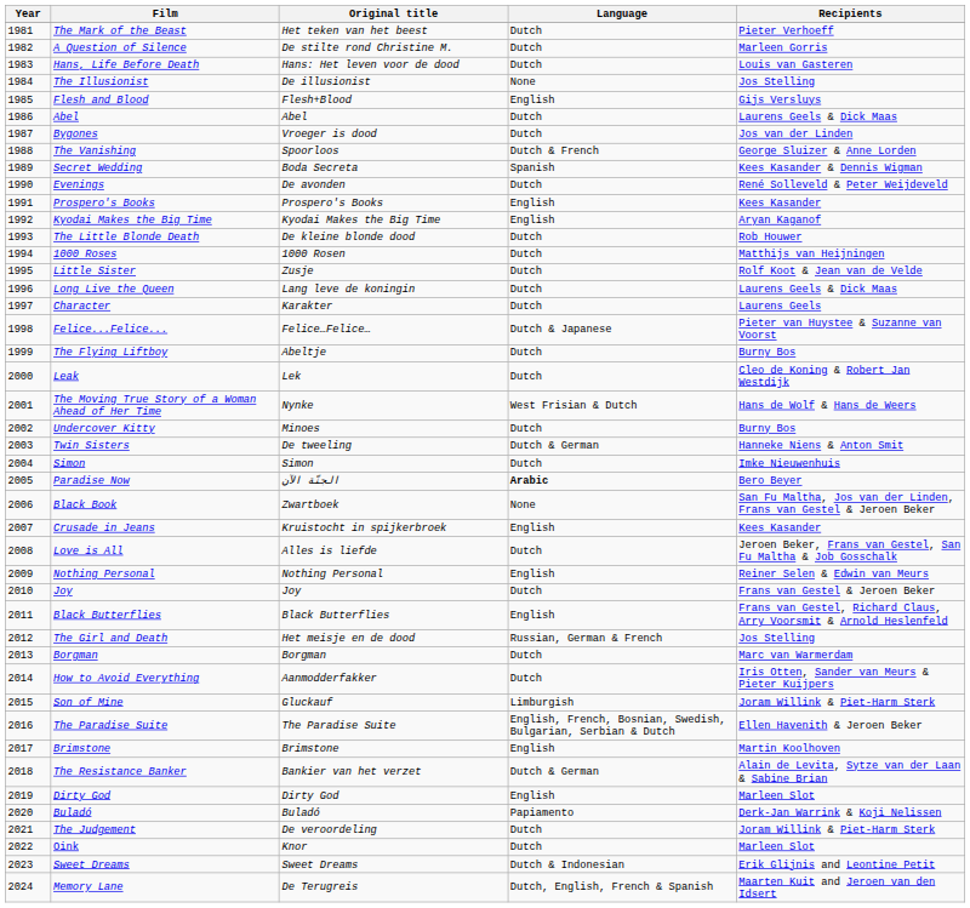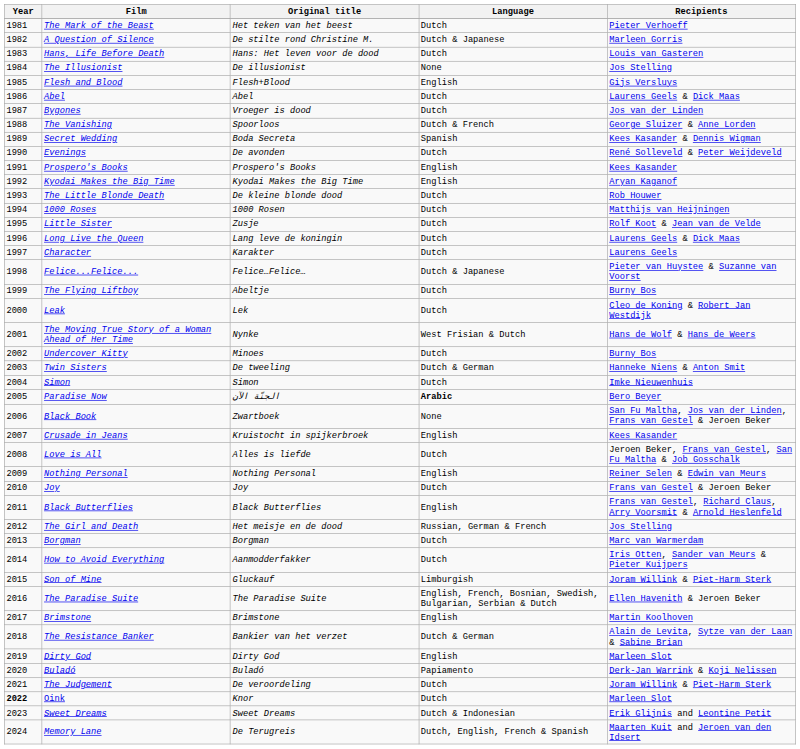A Question of Silence | Language: Dutch -> Dutch & Japanese
Oink | Year: normal -> bold
